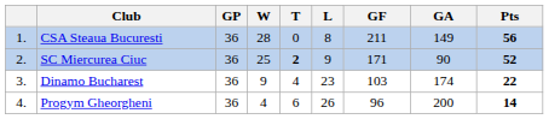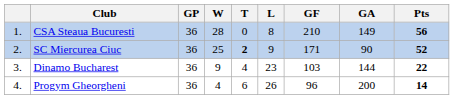CSA Steaua Bucuresti | GF: 211 -> 210
Dinamo Bucharest | GA: 174 -> 144
